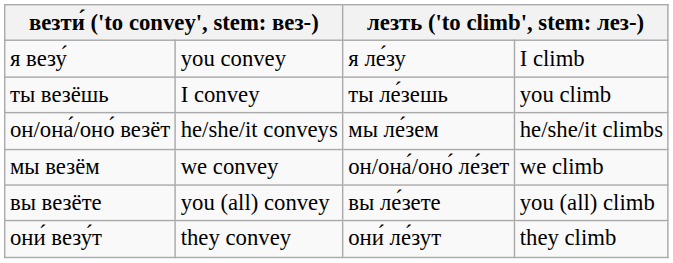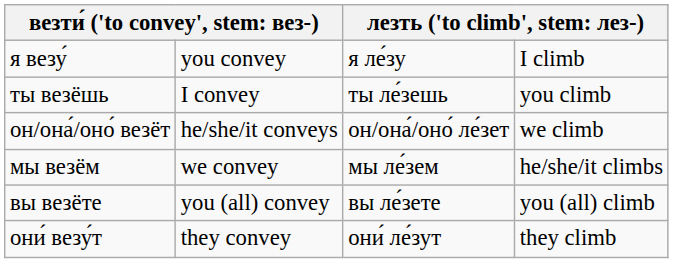он/она́/оно́ везёт | column 3: мы ле́зем -> он/она́/оно́ ле́зет
он/она́/оно́ везёт | column 4: he/she/it climbs -> we climb
мы везём | column 3: он/она́/оно́ ле́зет -> мы ле́зем
мы везём | column 4: we climb -> he/she/it climbs
